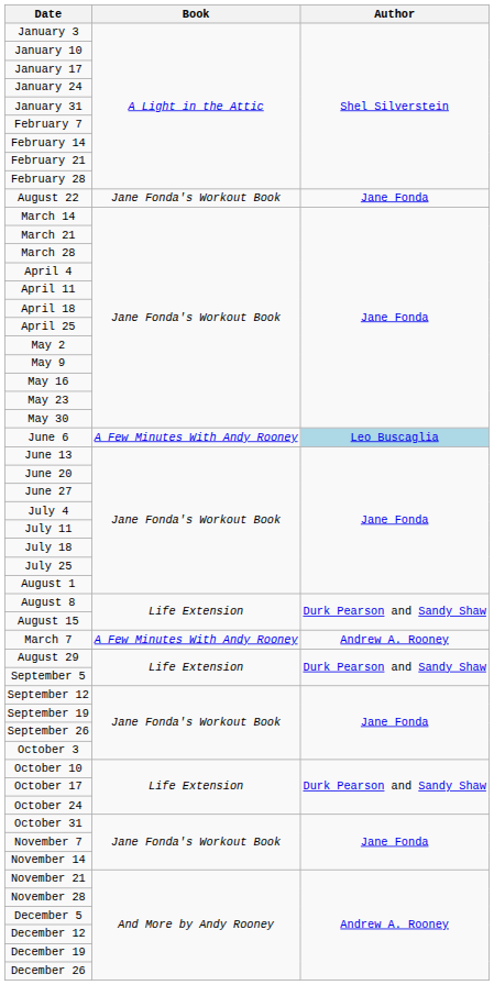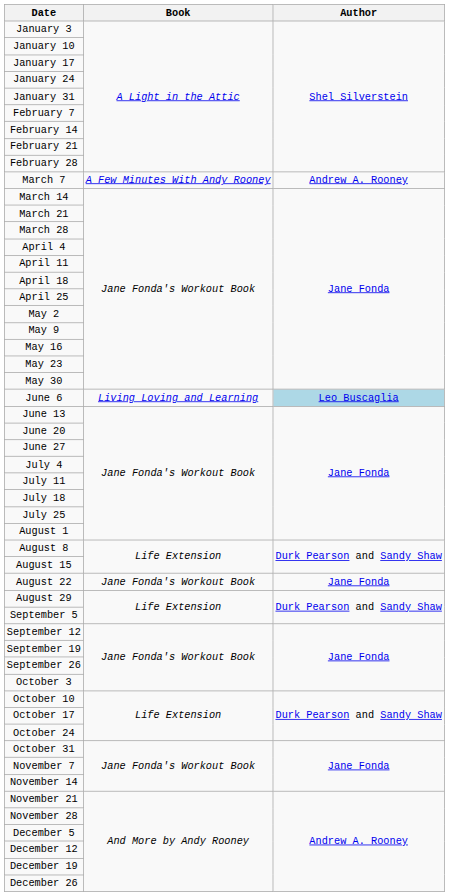rows swapped: March 7 <-> August 22
June 6 | Book: A Few Minutes With Andy Rooney -> Living Loving and Learning
